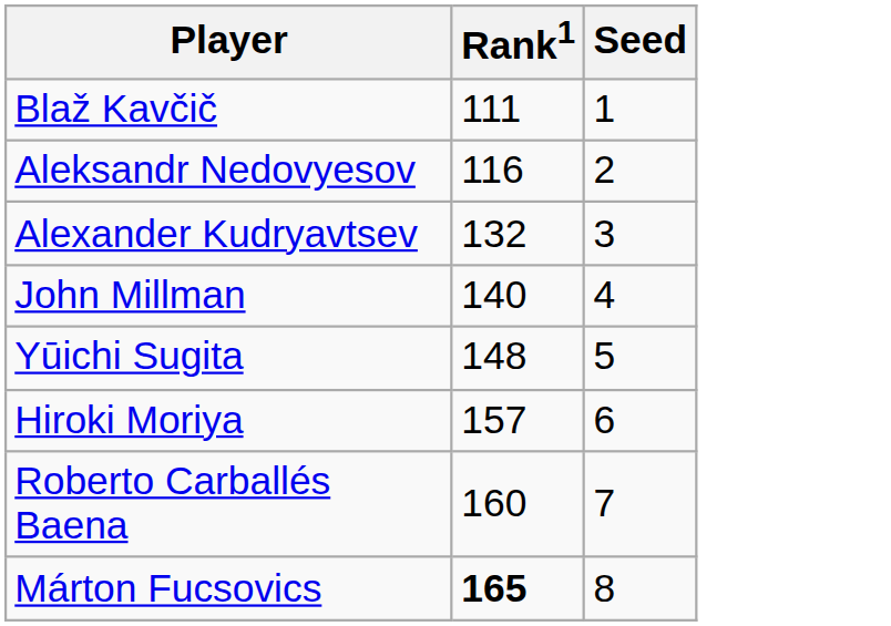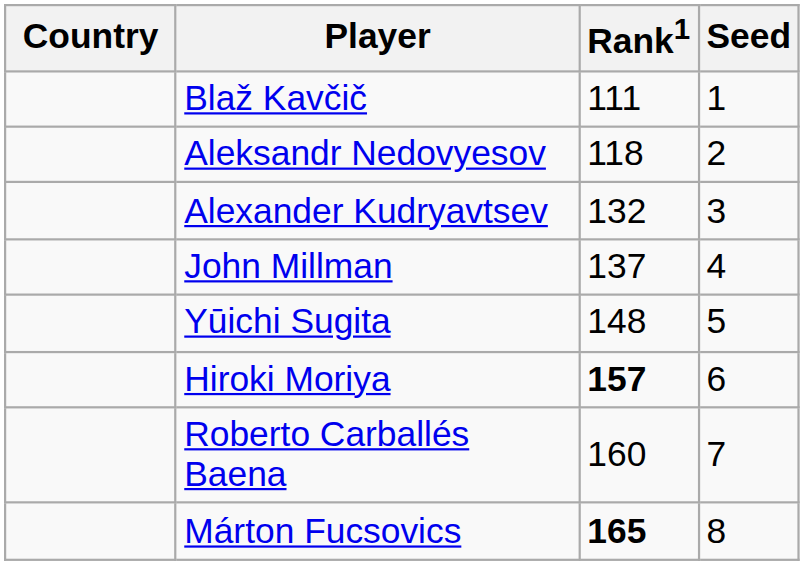+ column: Country
Aleksandr Nedovyesov | Rank1: 116 -> 118
John Millman | Rank1: 140 -> 137
Hiroki Moriya | Rank1: normal -> bold
